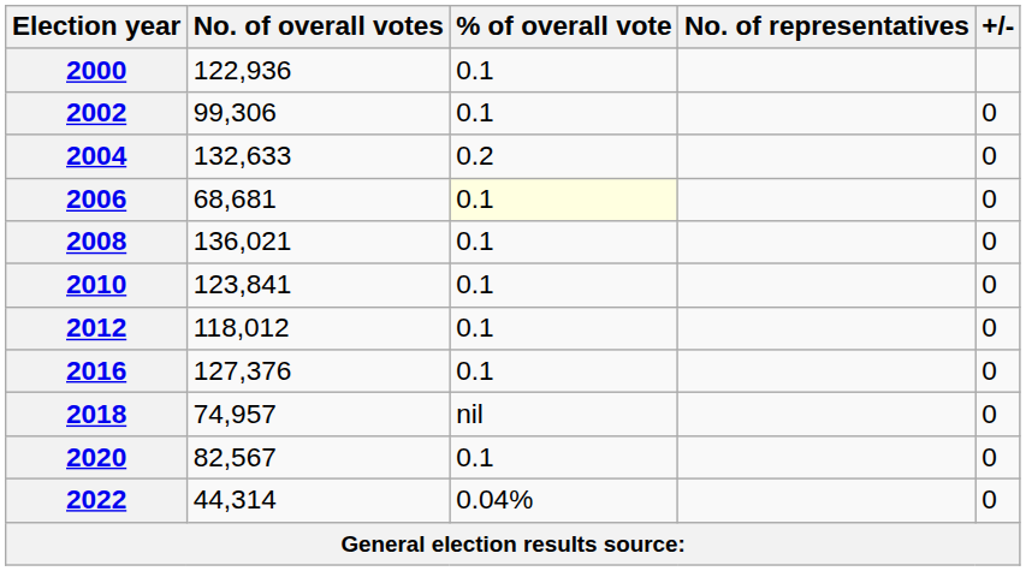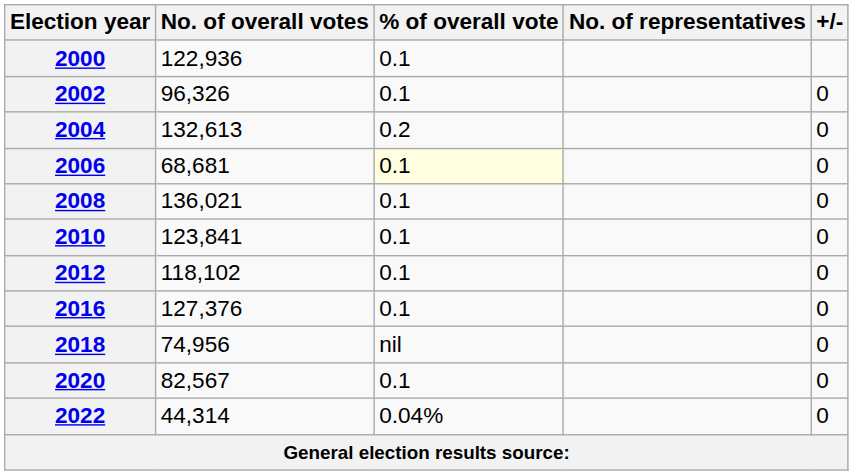2002 | No. of overall votes: 99,306 -> 96,326
2004 | No. of overall votes: 132,633 -> 132,613
2012 | No. of overall votes: 118,012 -> 118,102
2018 | No. of overall votes: 74,957 -> 74,956
